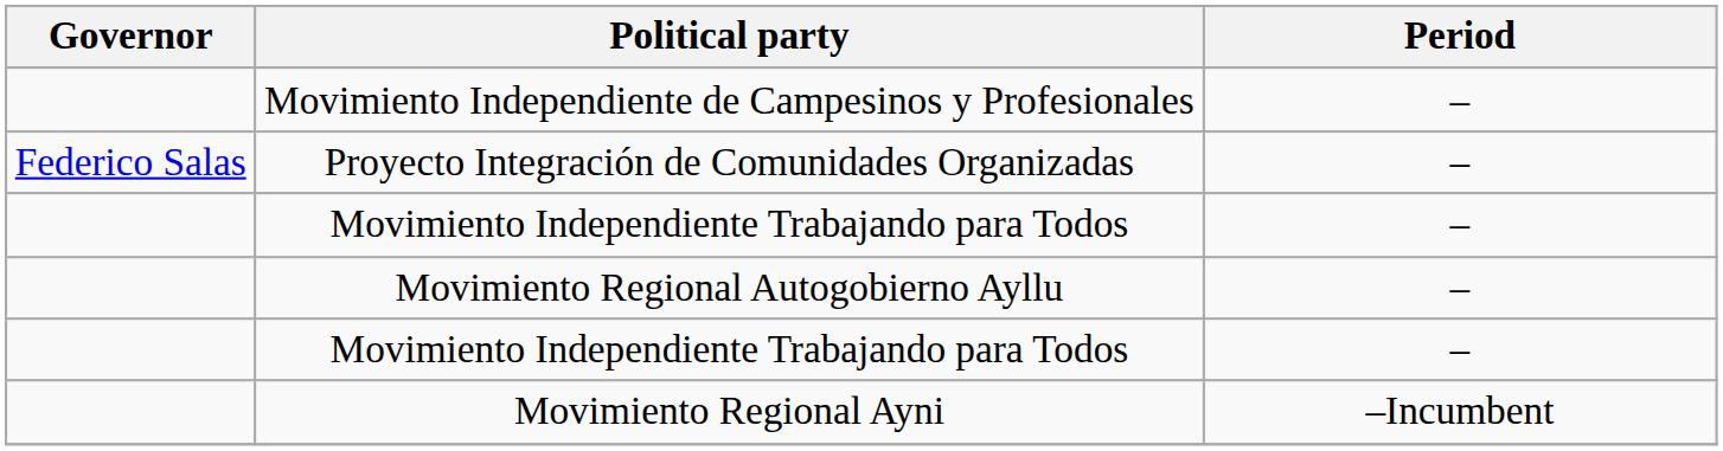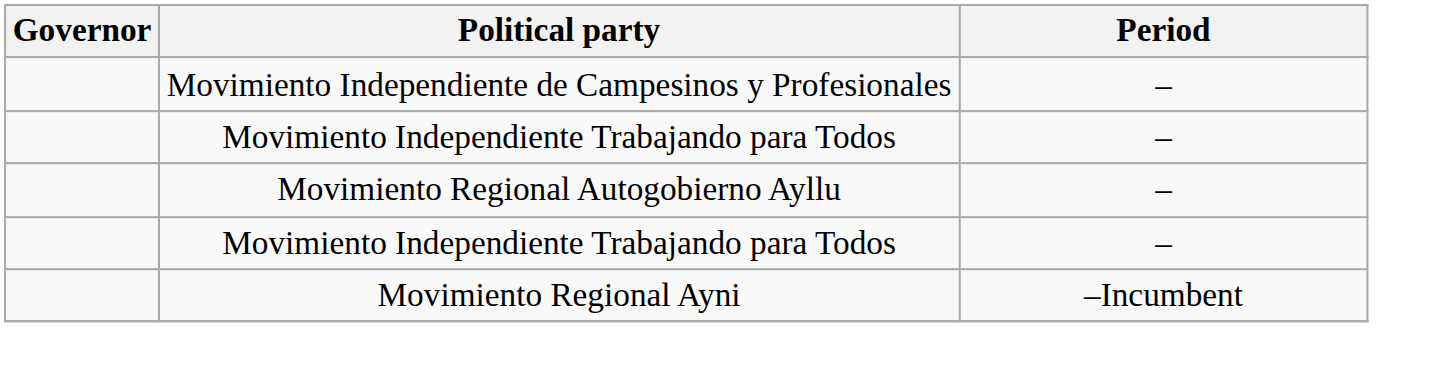- row: Federico Salas | Proyecto Integración de Comunidades Organizadas | –
